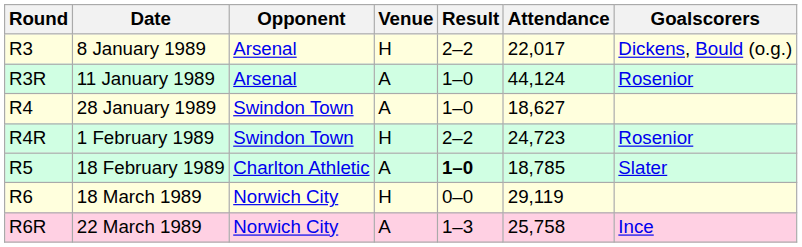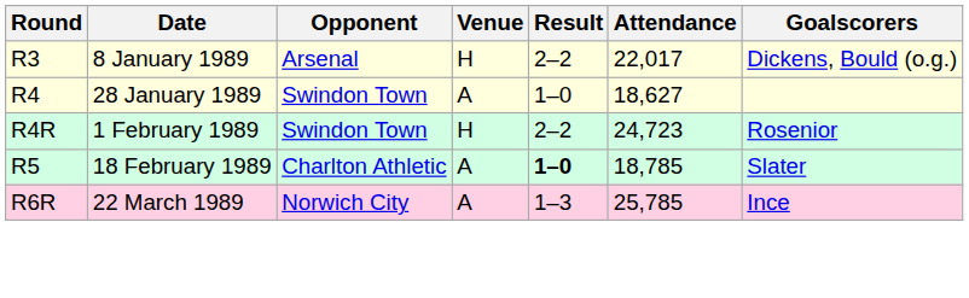- row: R3R | 11 January 1989 | Arsenal | A | 1–0 | 44,124 | Rosenior
- row: R6 | 18 March 1989 | Norwich City | H | 0–0 | 29,119
22 March 1989 | Attendance: 25,758 -> 25,785
